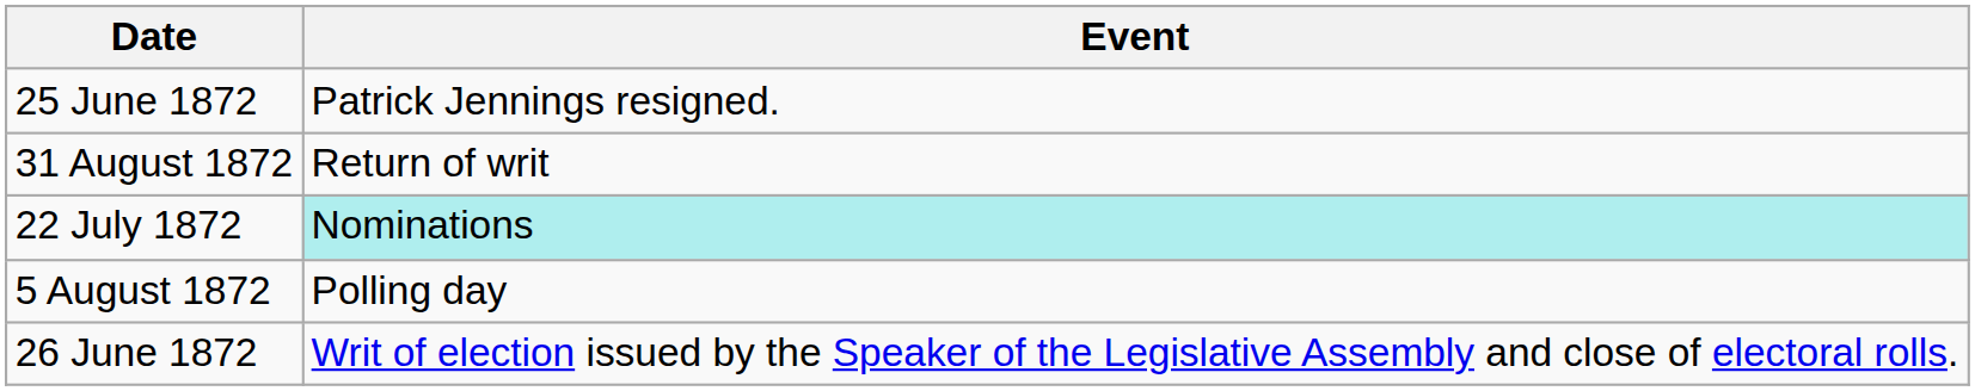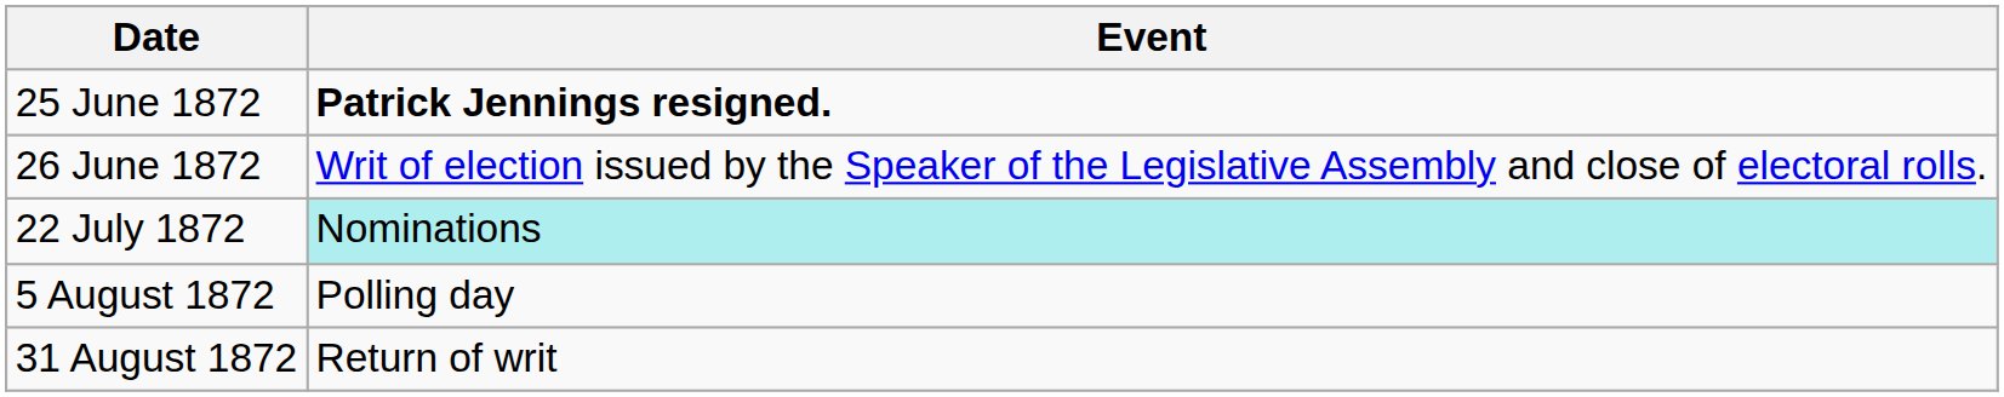25 June 1872 | Event: normal -> bold
rows swapped: 26 June 1872 <-> 31 August 1872
